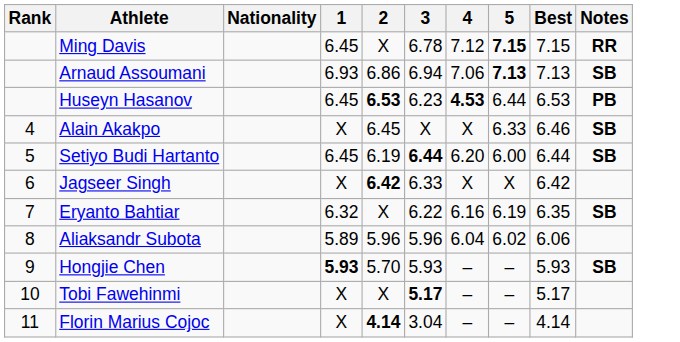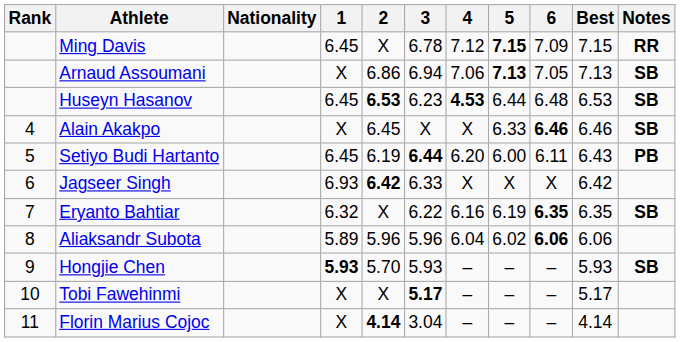+ column: 6 | 7.09 | 7.05 | 6.48 | 6.46 | 6.11 | X | 6.35 | 6.06 | – | – | –
Arnaud Assoumani | 1: 6.93 -> X
Huseyn Hasanov | Notes: PB -> SB
Setiyo Budi Hartanto | Best: 6.44 -> 6.43
Setiyo Budi Hartanto | Notes: SB -> PB
Jagseer Singh | 1: X -> 6.93
